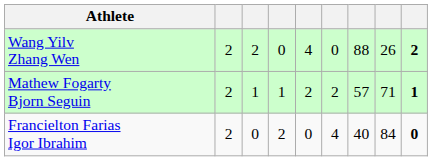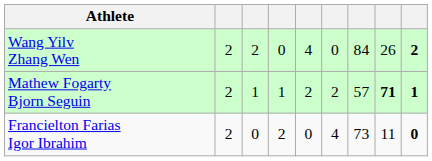Wang Yilv Zhang Wen | column 7: 88 -> 84
Mathew Fogarty Bjorn Seguin | column 8: normal -> bold
Francielton Farias Igor Ibrahim | column 7: 40 -> 73
Francielton Farias Igor Ibrahim | column 8: 84 -> 11
